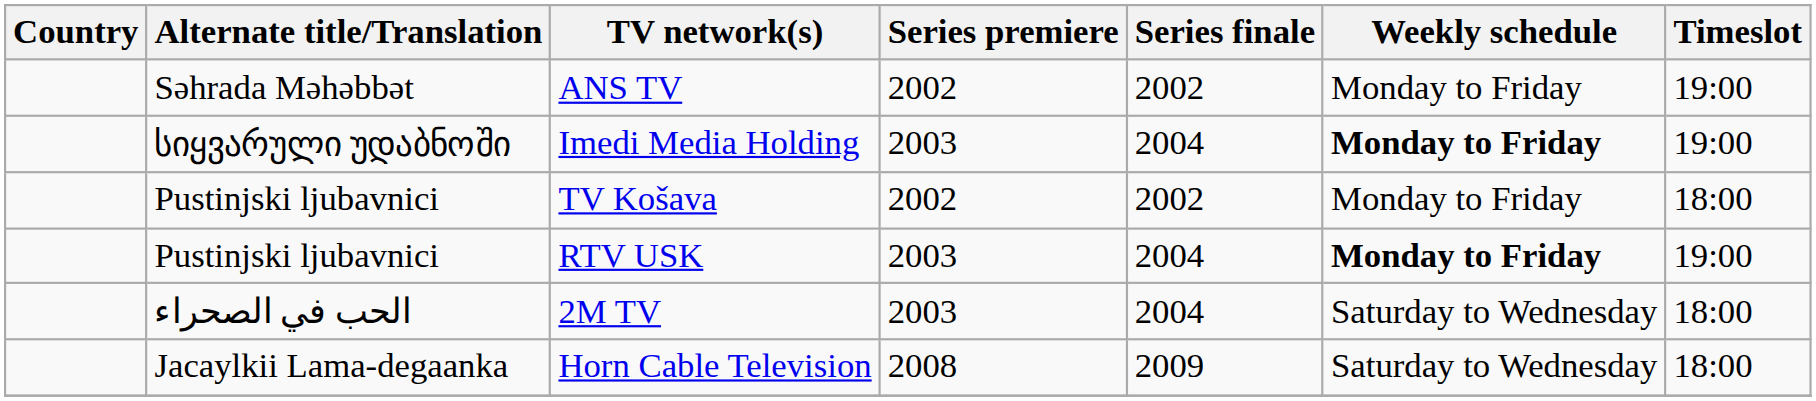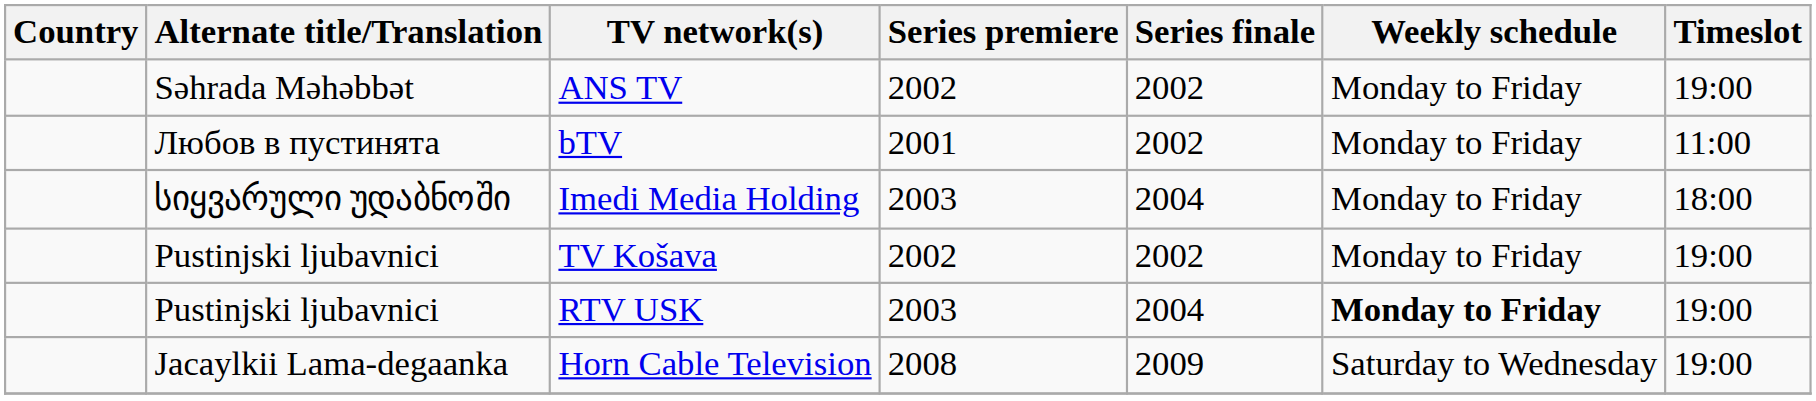+ row: Любов в пустинята | bTV | 2001 | 2002 | Monday to Friday | 11:00
Imedi Media Holding | Weekly schedule: bold -> normal
Imedi Media Holding | Timeslot: 19:00 -> 18:00
TV Košava | Timeslot: 18:00 -> 19:00
- row: الحب في الصحراء | 2M TV | 2003 | 2004 | Saturday to Wednesday | 18:00
Horn Cable Television | Timeslot: 18:00 -> 19:00
